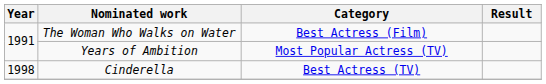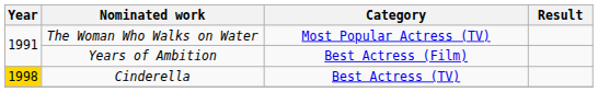The Woman Who Walks on Water | Category: Best Actress (Film) -> Most Popular Actress (TV)
Years of Ambition | Category: Most Popular Actress (TV) -> Best Actress (Film)
Cinderella | Year: no background -> gold background
